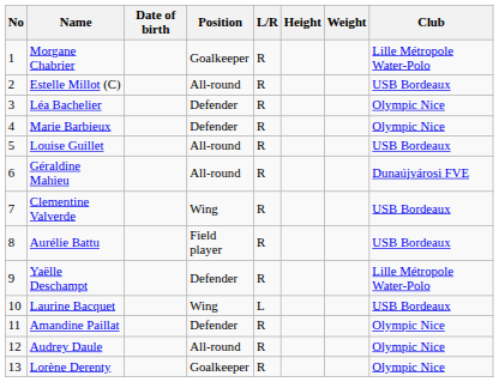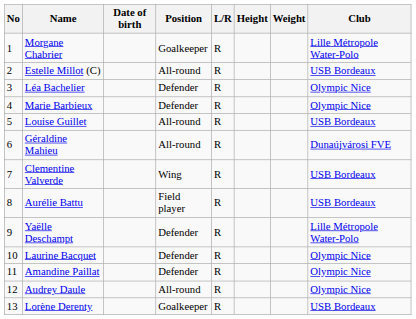Laurine Bacquet | Position: Wing -> Defender
Laurine Bacquet | L/R: L -> R
Laurine Bacquet | Club: USB Bordeaux -> Olympic Nice
Lorène Derenty | Club: Olympic Nice -> USB Bordeaux
